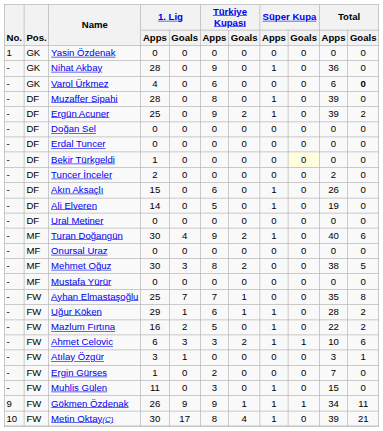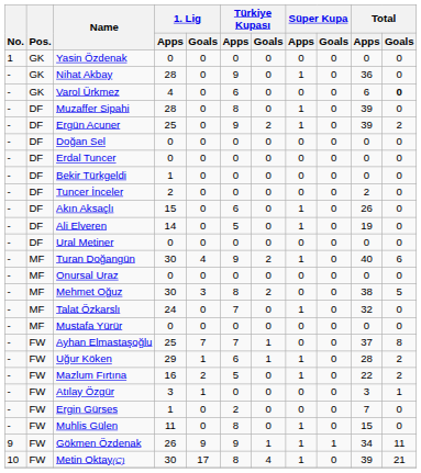Bekir Türkgeldi | Süper Kupa / Goals: lightyellow background -> no background
+ row: - | MF | Talat Özkarslı | 24 | 0 | 7 | 0 | 1 | 0 | 32 | 0
Ayhan Elmastaşoğlu | Total / Apps: 35 -> 37
- row: - | FW | Ahmet Celovic | 6 | 3 | 3 | 2 | 1 | 1 | 10 | 6
Muhlis Gülen | Türkiye Kupası / Apps: 3 -> 8
